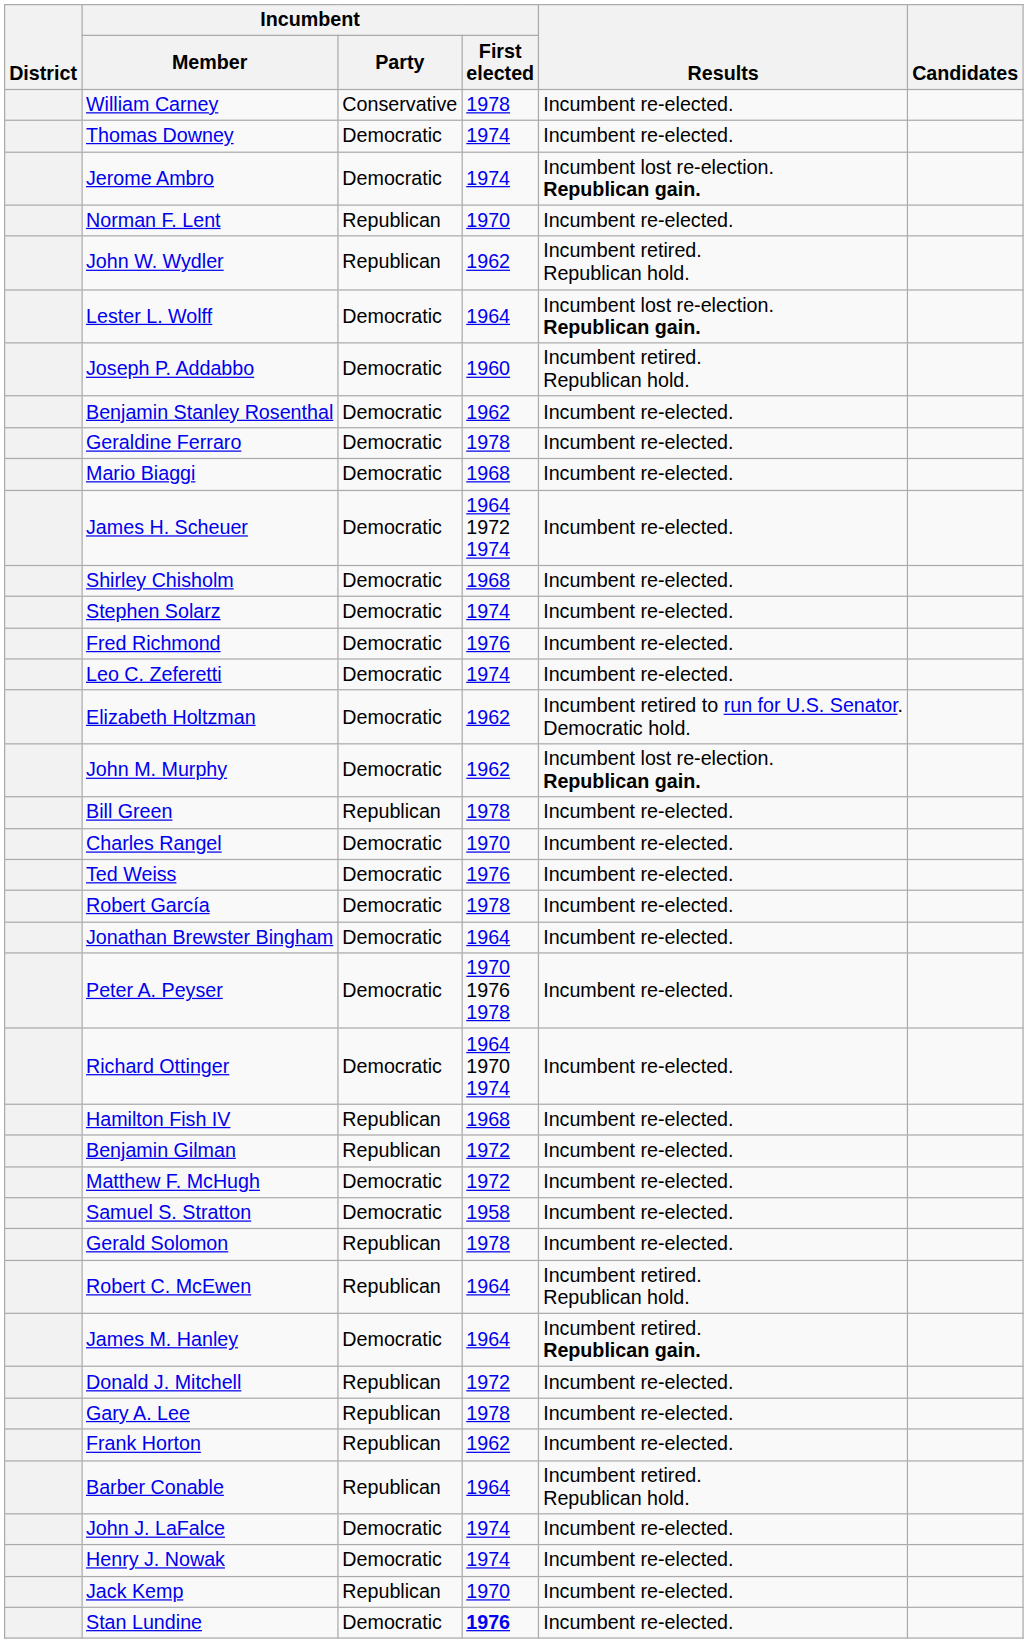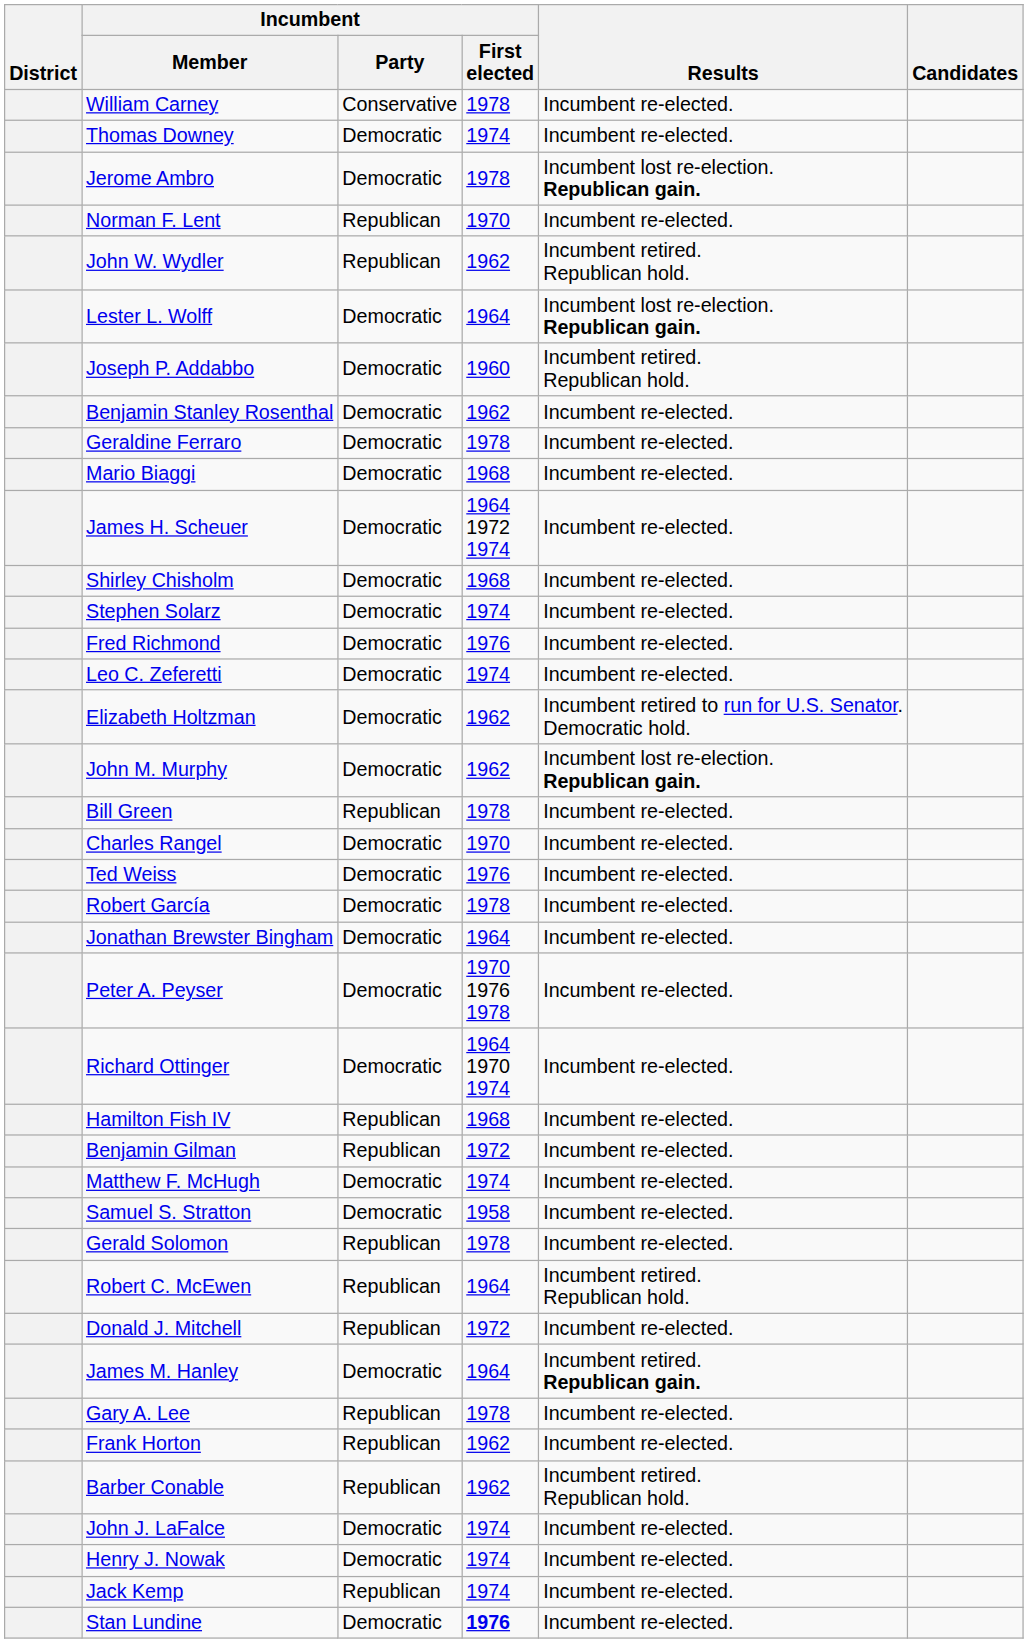Jerome Ambro | Incumbent / First elected: 1974 -> 1978
Matthew F. McHugh | Incumbent / First elected: 1972 -> 1974
rows swapped: Donald J. Mitchell <-> James M. Hanley
Barber Conable | Incumbent / First elected: 1964 -> 1962
Jack Kemp | Incumbent / First elected: 1970 -> 1974
